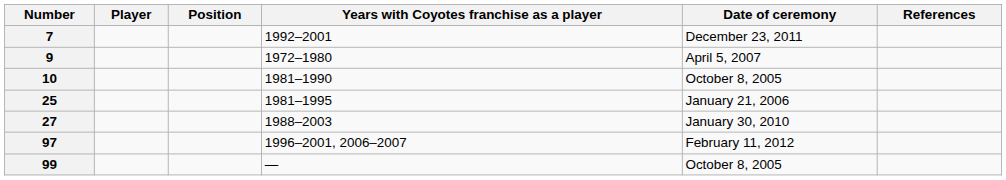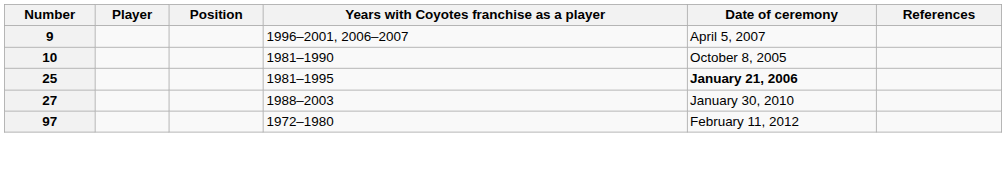- row: 7 | 1992–2001 | December 23, 2011
9 | Years with Coyotes franchise as a player: 1972–1980 -> 1996–2001, 2006–2007
25 | Date of ceremony: normal -> bold
97 | Years with Coyotes franchise as a player: 1996–2001, 2006–2007 -> 1972–1980
- row: 99 | — | October 8, 2005
